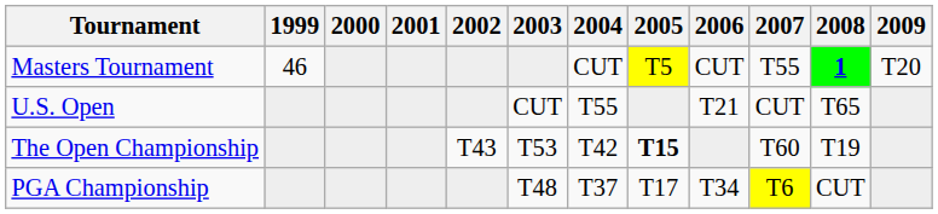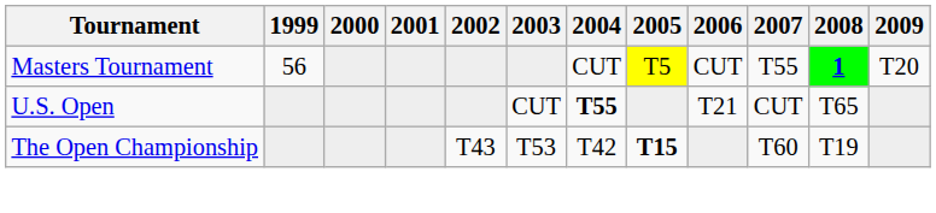Masters Tournament | 1999: 46 -> 56
U.S. Open | 2004: normal -> bold
- row: PGA Championship | T48 | T37 | T17 | T34 | T6 | CUT
